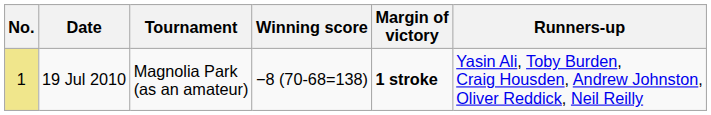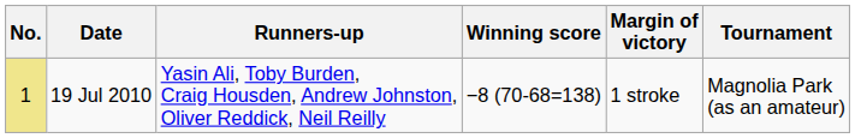columns swapped: Tournament <-> Runners-up
19 Jul 2010 | Margin of victory: bold -> normal
